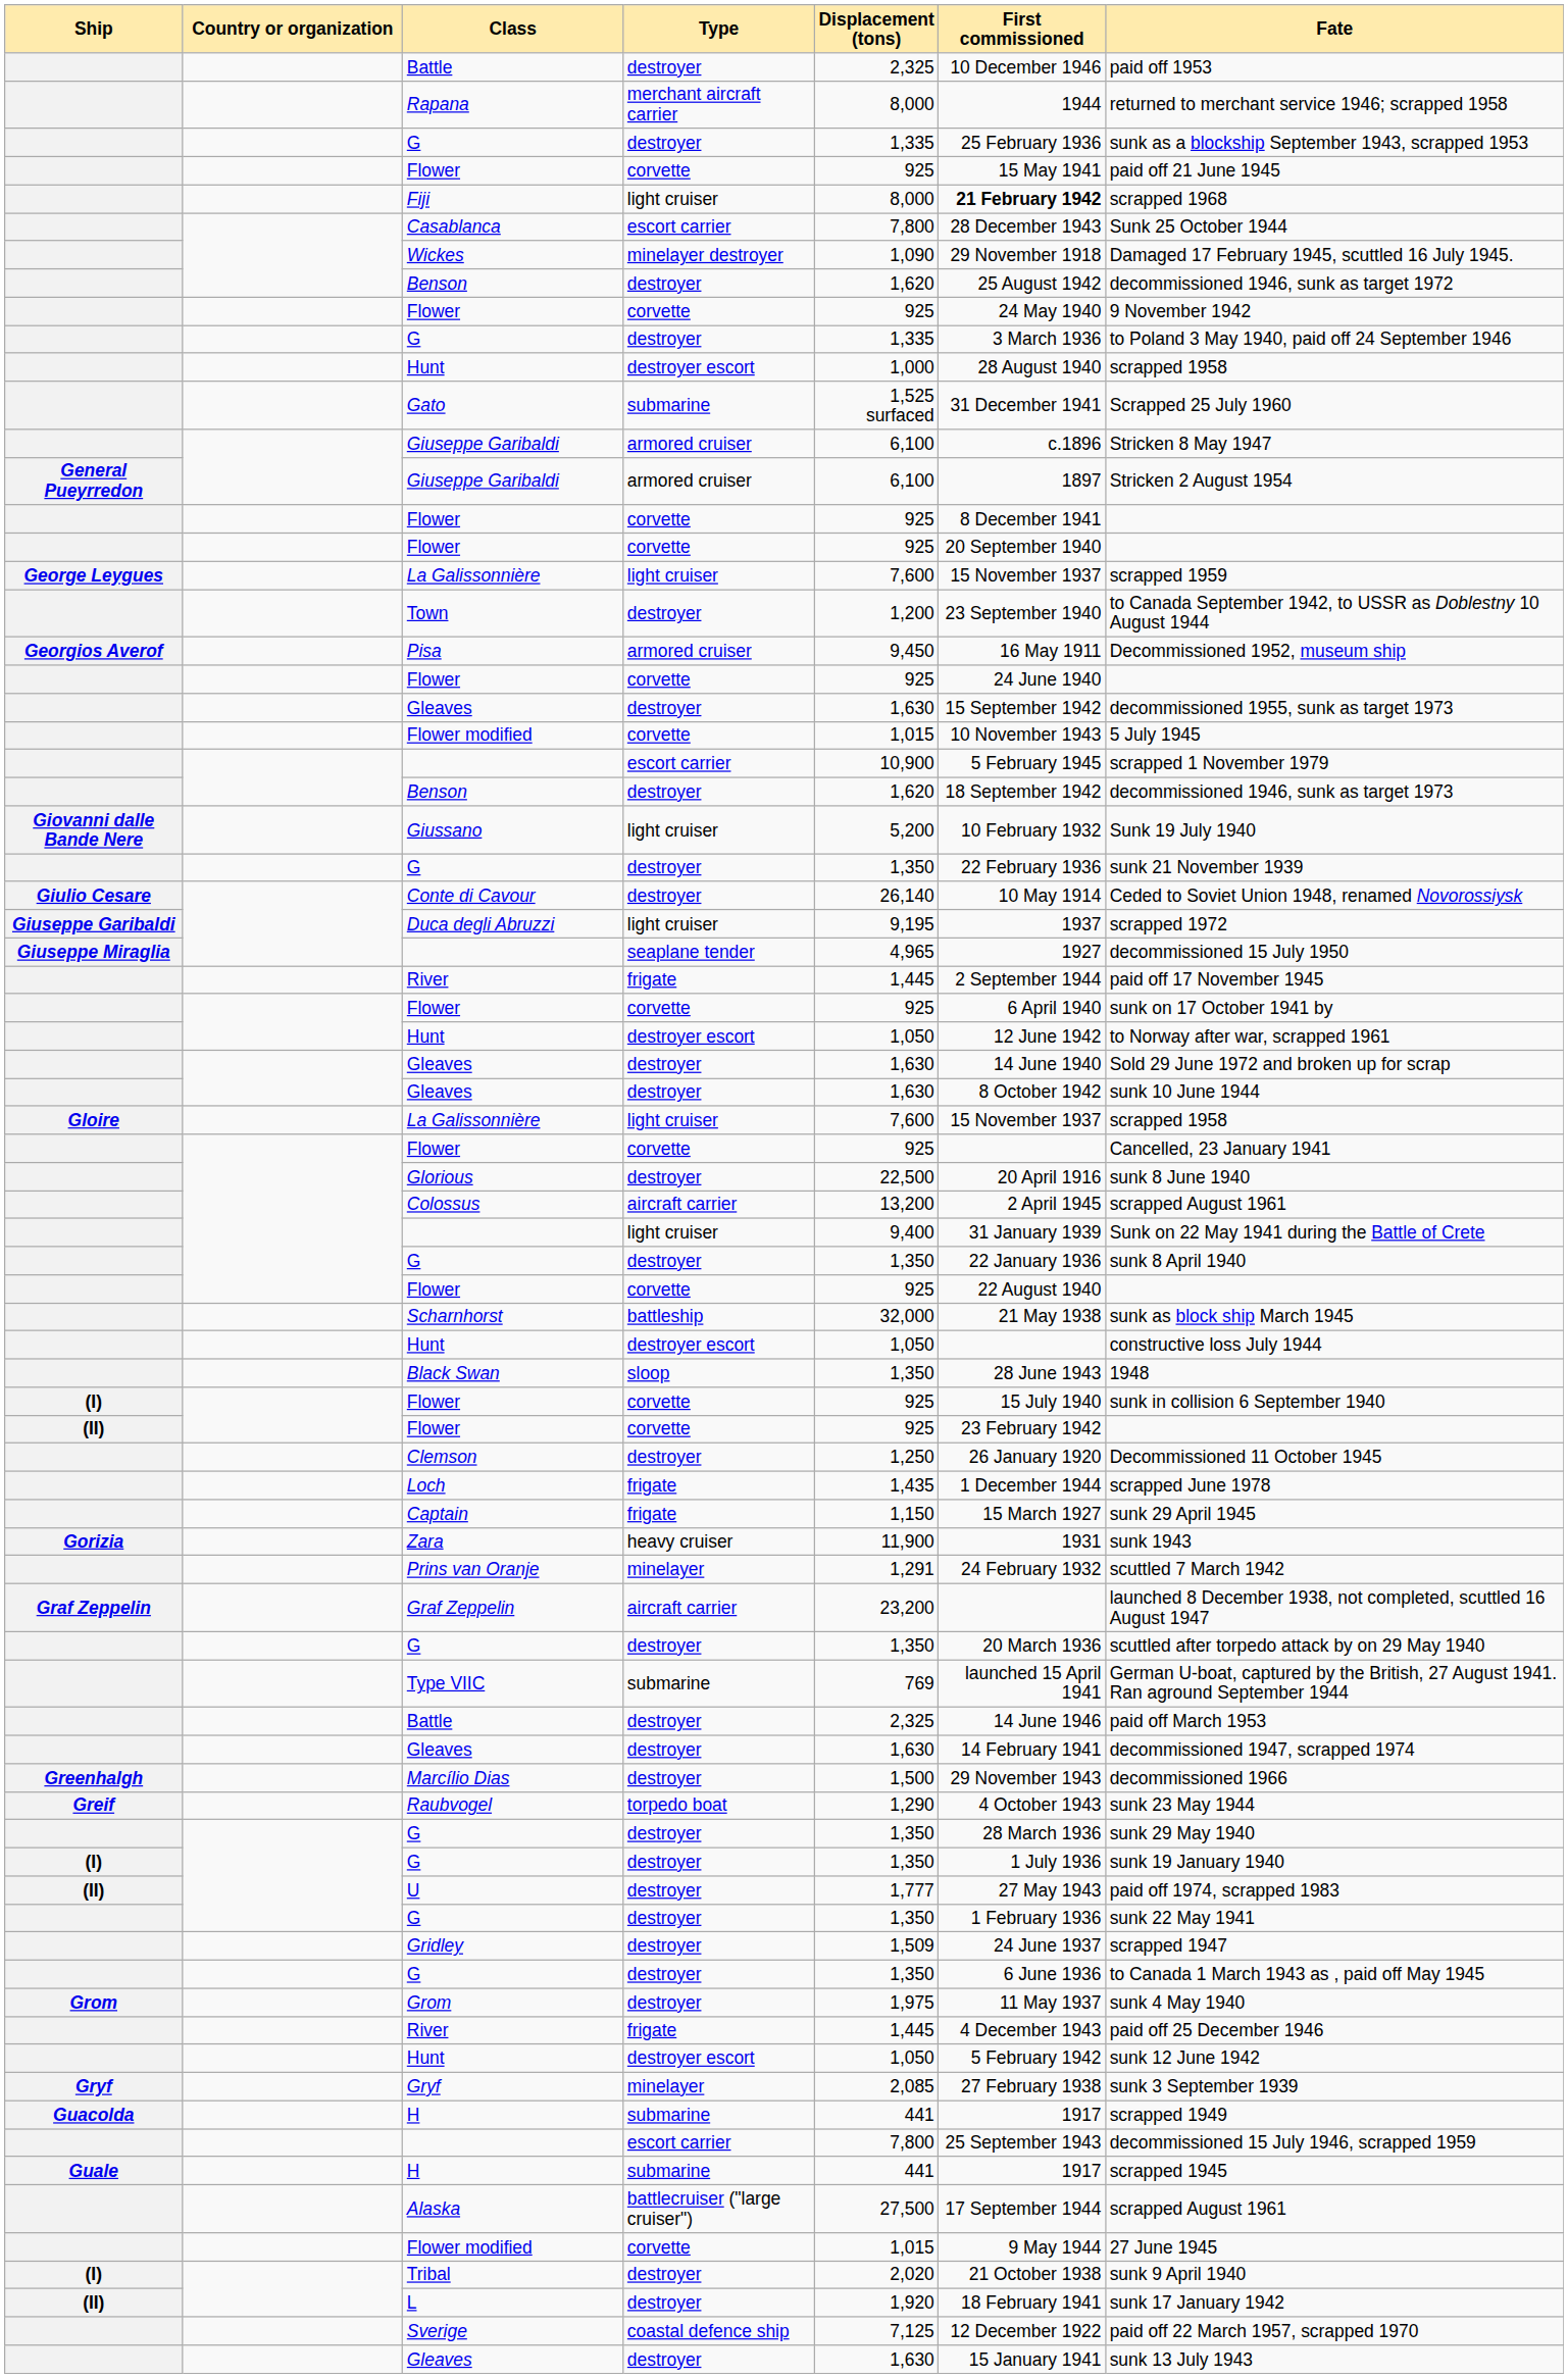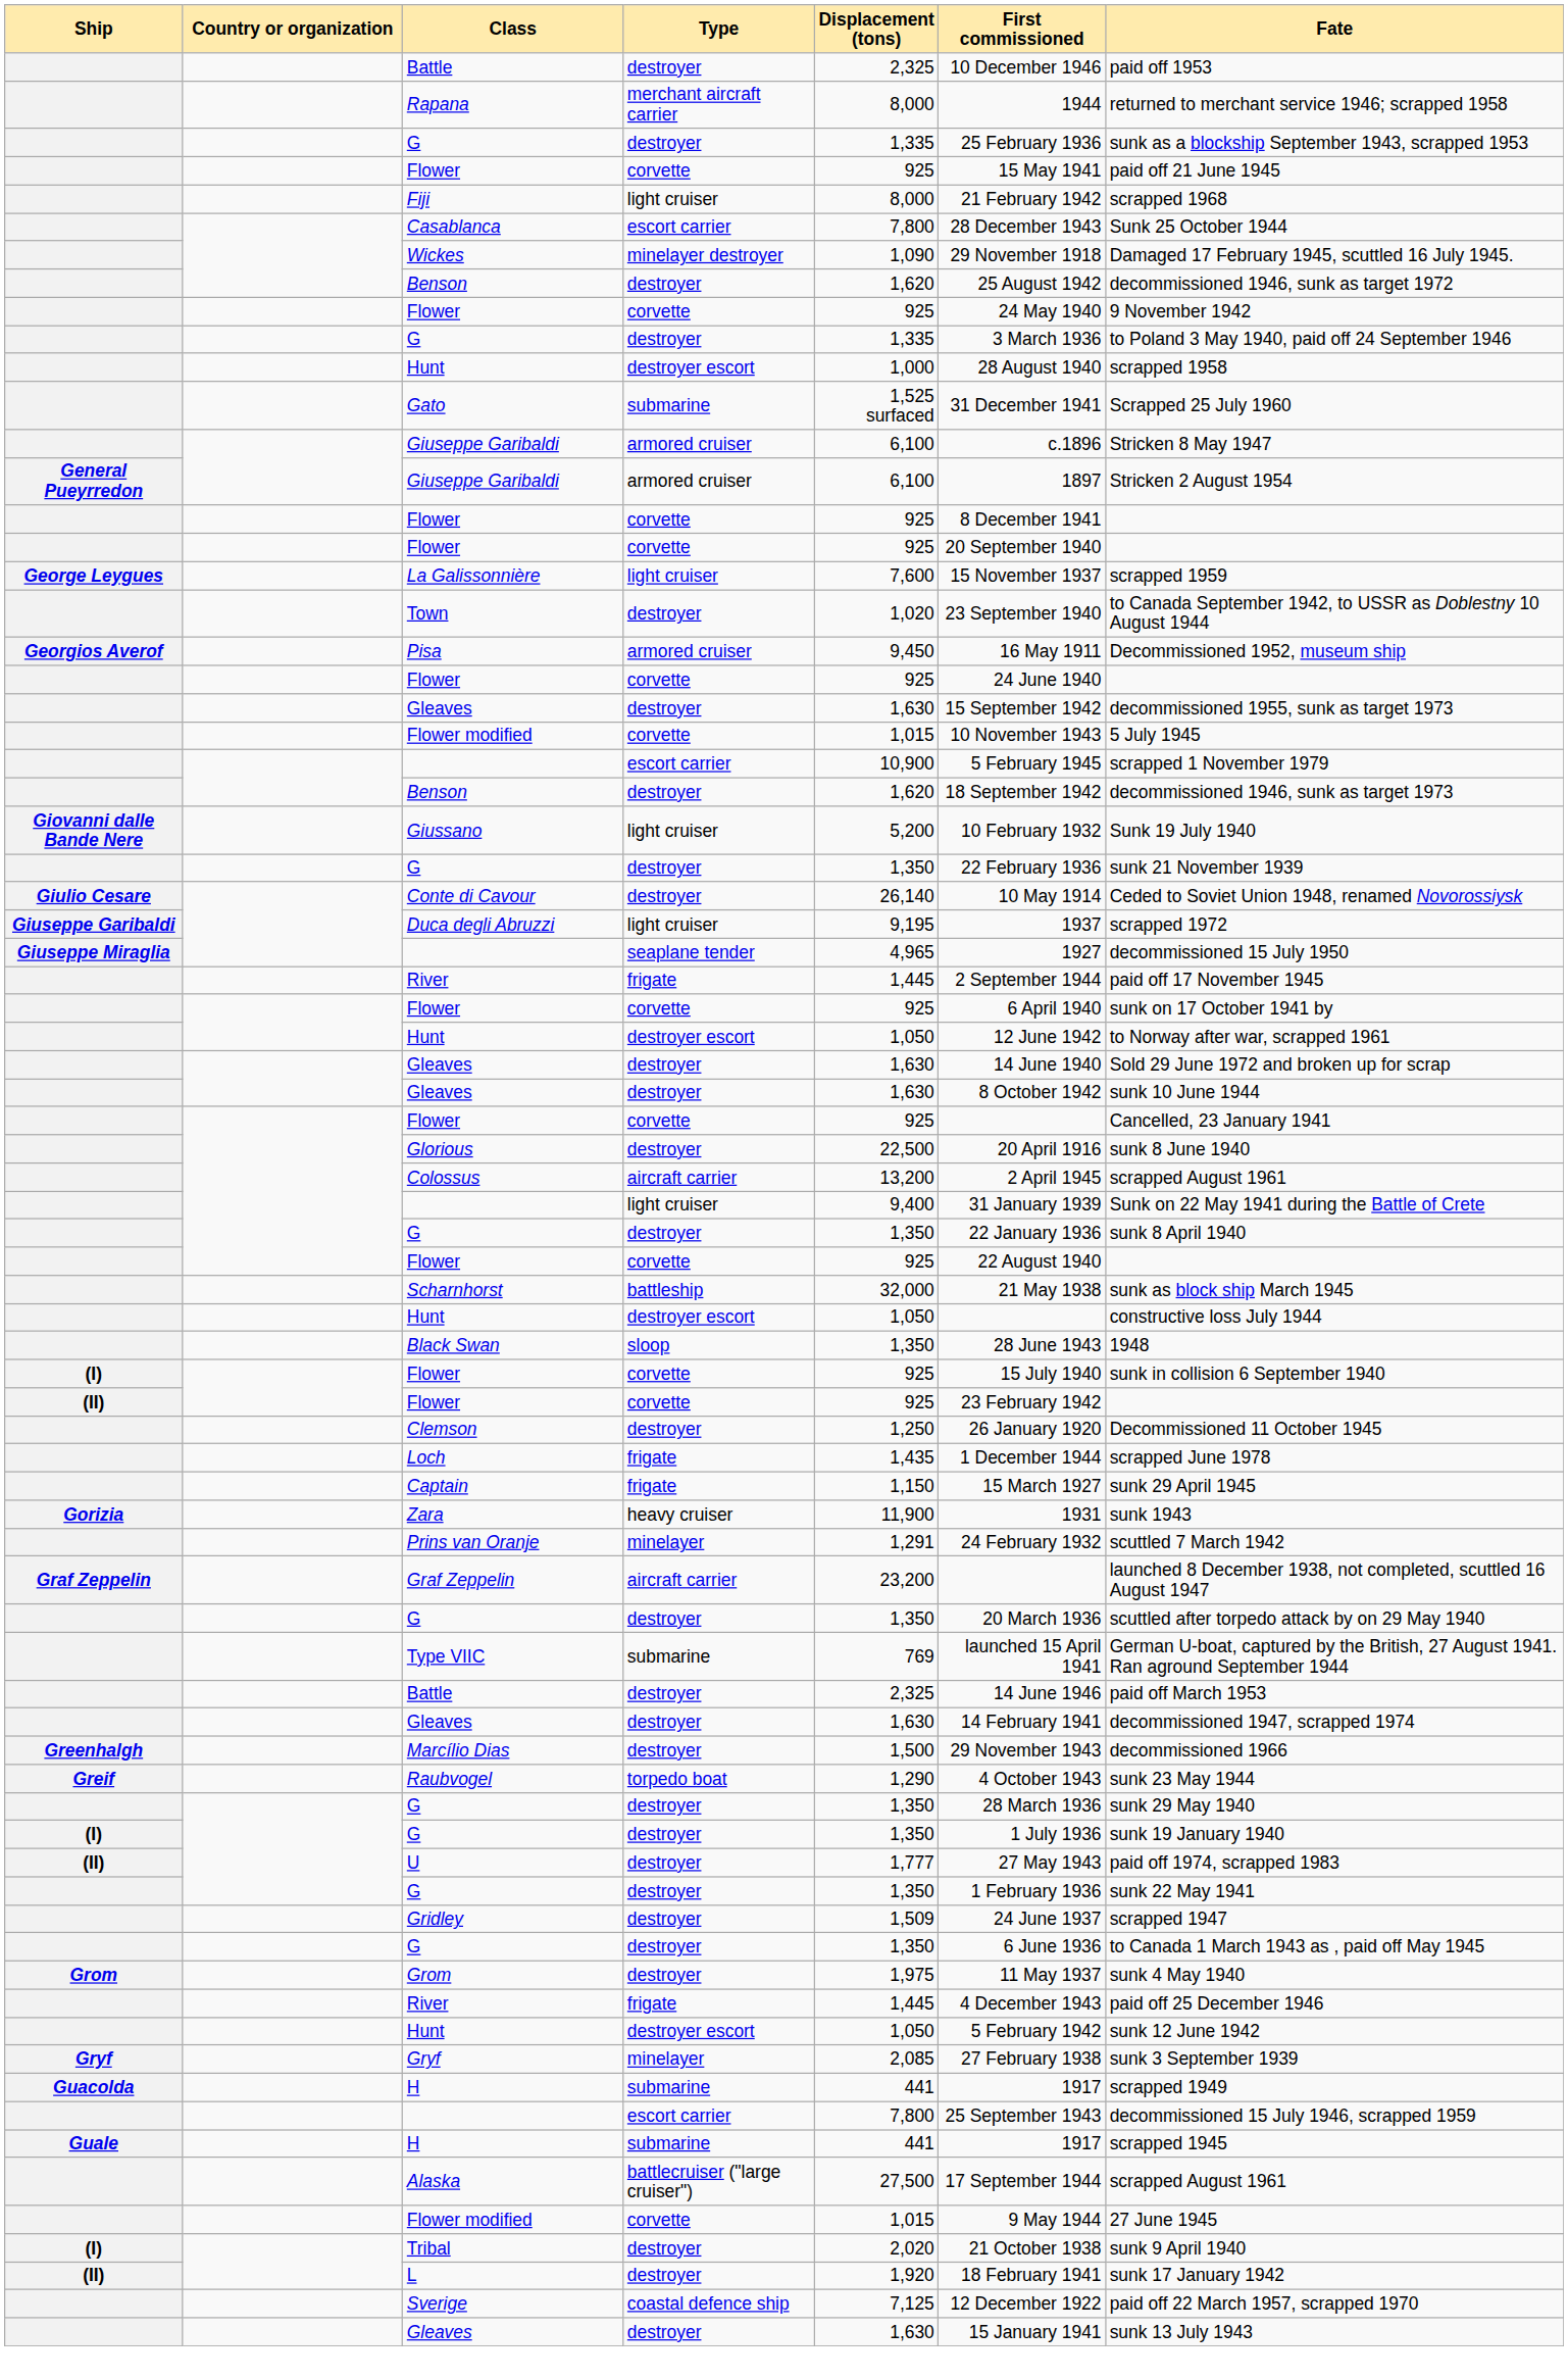Fiji | First commissioned: bold -> normal
Town | Displacement (tons): 1,200 -> 1,020
- row: Gloire | La Galissonnière | light cruiser | 7,600 | 15 November 1937 | scrapped 1958
